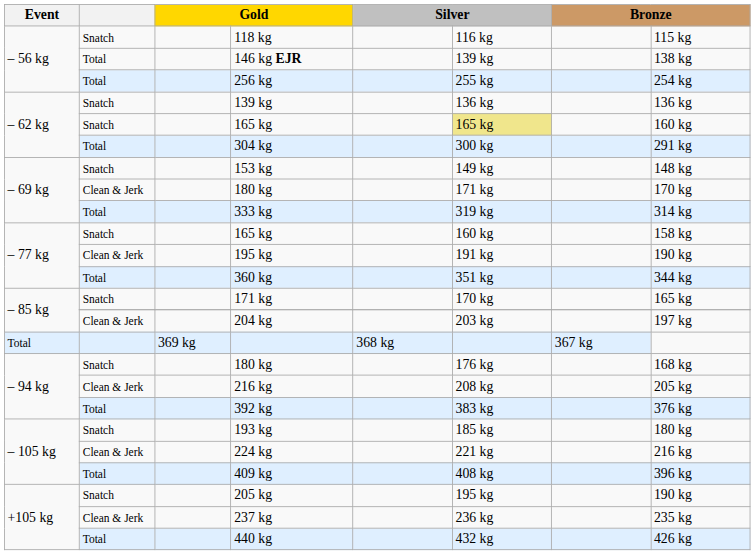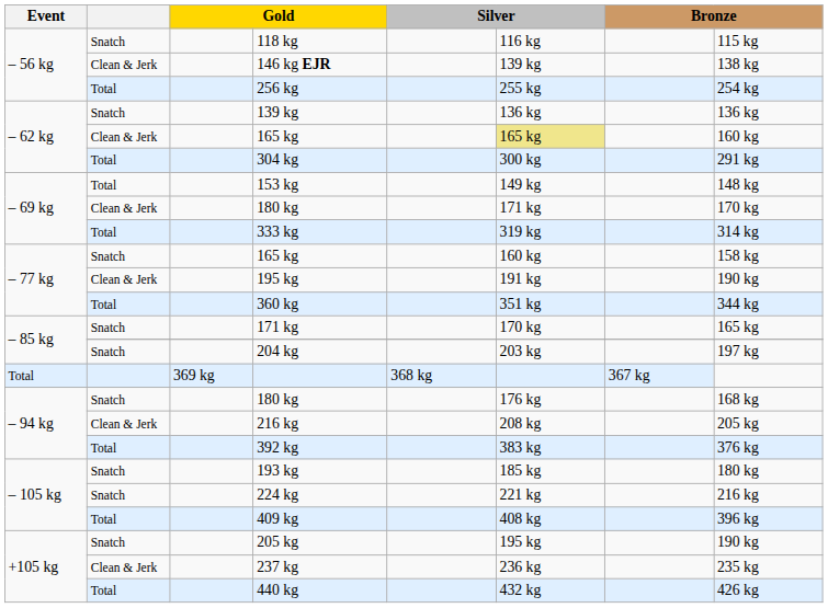146 kg EJR | column 2: Total -> Clean & Jerk
– 62 kg / 165 kg | column 2: Snatch -> Clean & Jerk
153 kg | column 2: Snatch -> Total
204 kg | column 2: Clean & Jerk -> Snatch
224 kg | column 2: Clean & Jerk -> Snatch
